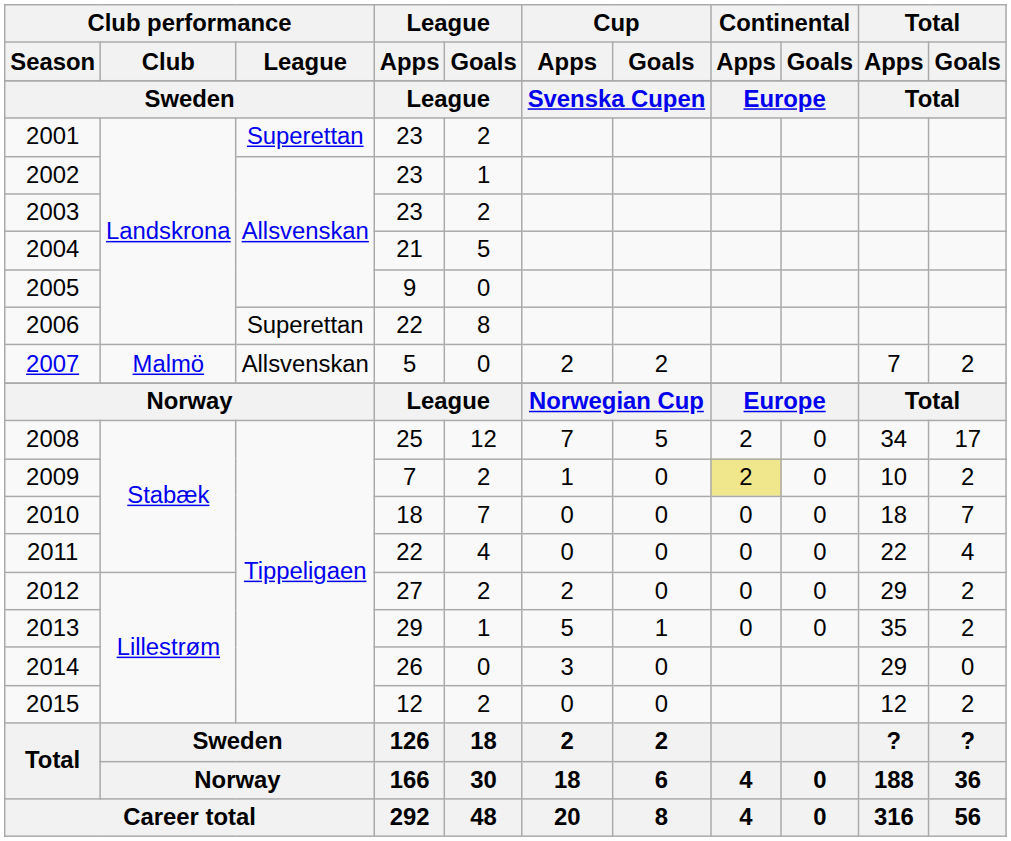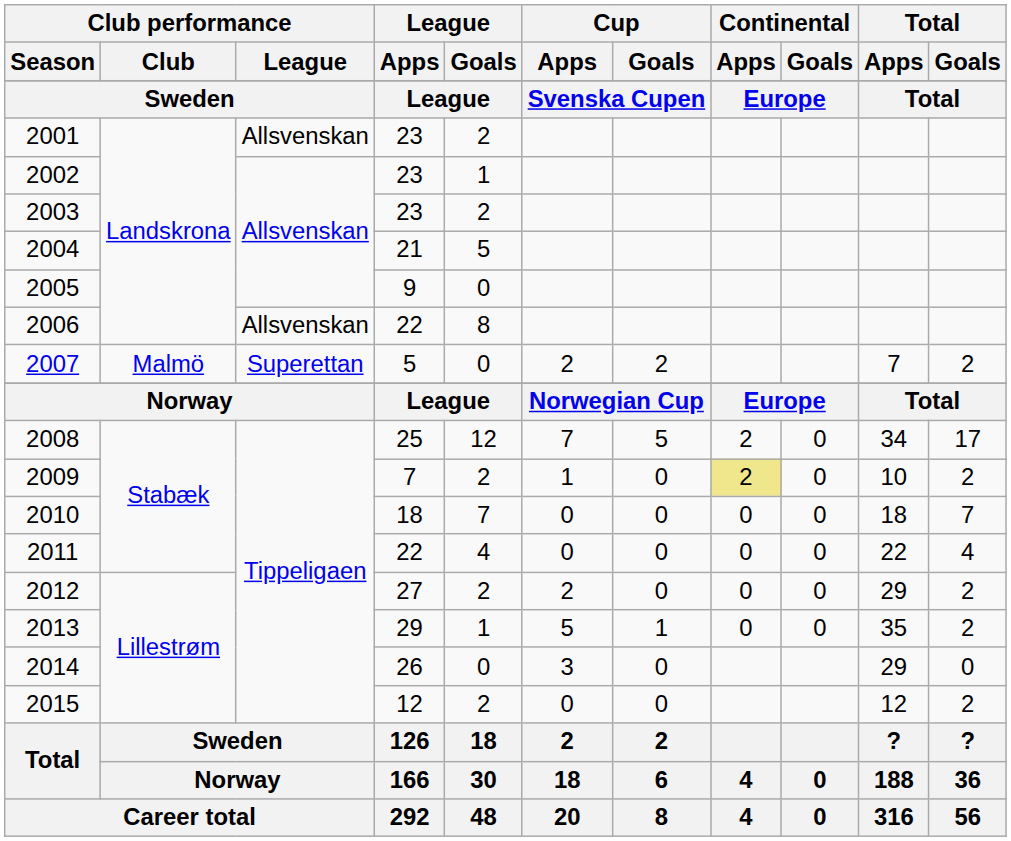2001 | Club performance / League: Superettan -> Allsvenskan
2006 | Club performance / League: Superettan -> Allsvenskan
2007 | Club performance / League: Allsvenskan -> Superettan
